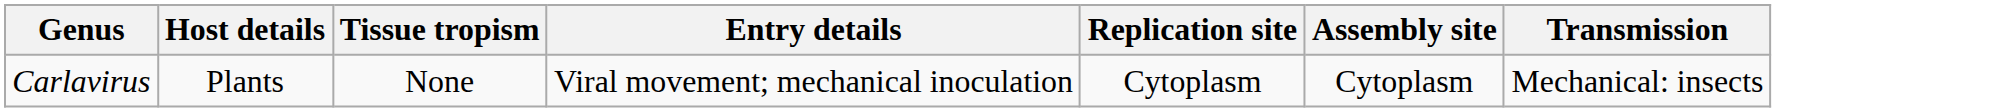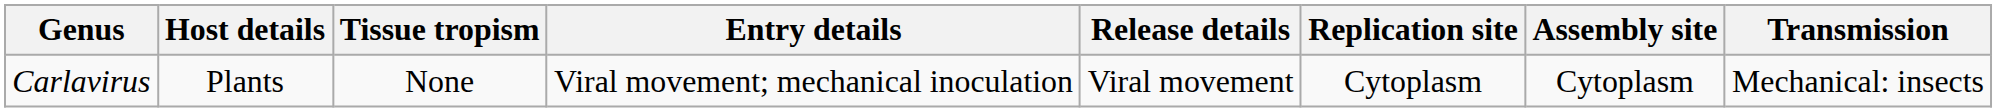+ column: Release details | Viral movement
